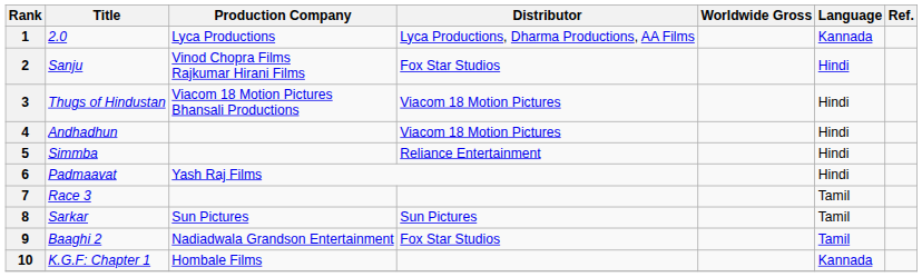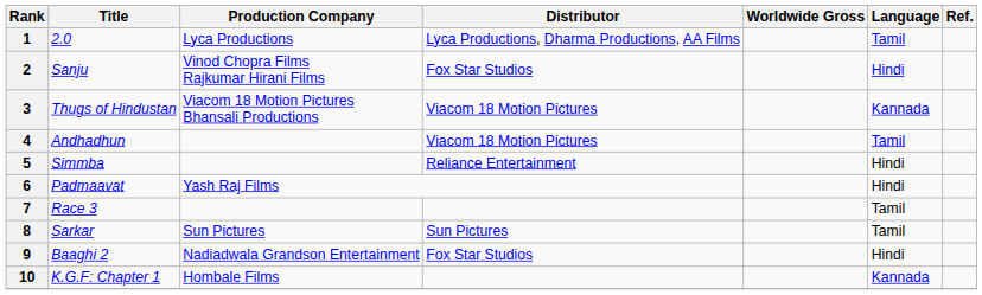1 | Language: Kannada -> Tamil
3 | Language: Hindi -> Kannada
4 | Language: Hindi -> Tamil
9 | Language: Tamil -> Hindi
